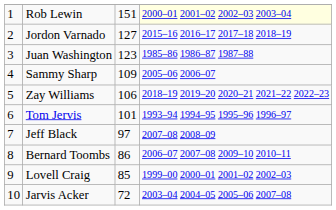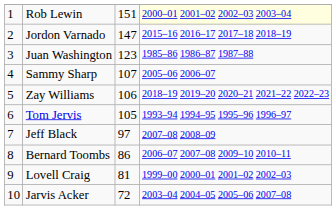Jordon Varnado | column 3: 127 -> 147
Sammy Sharp | column 3: 109 -> 107
Tom Jervis | column 3: 101 -> 105
Lovell Craig | column 3: 85 -> 81
